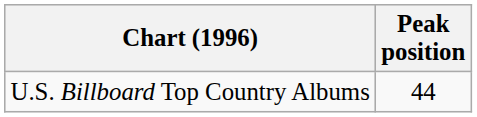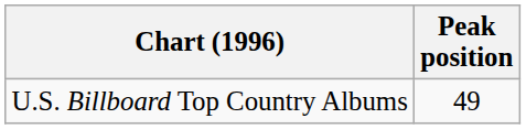U.S. Billboard Top Country Albums | Peak position: 44 -> 49
